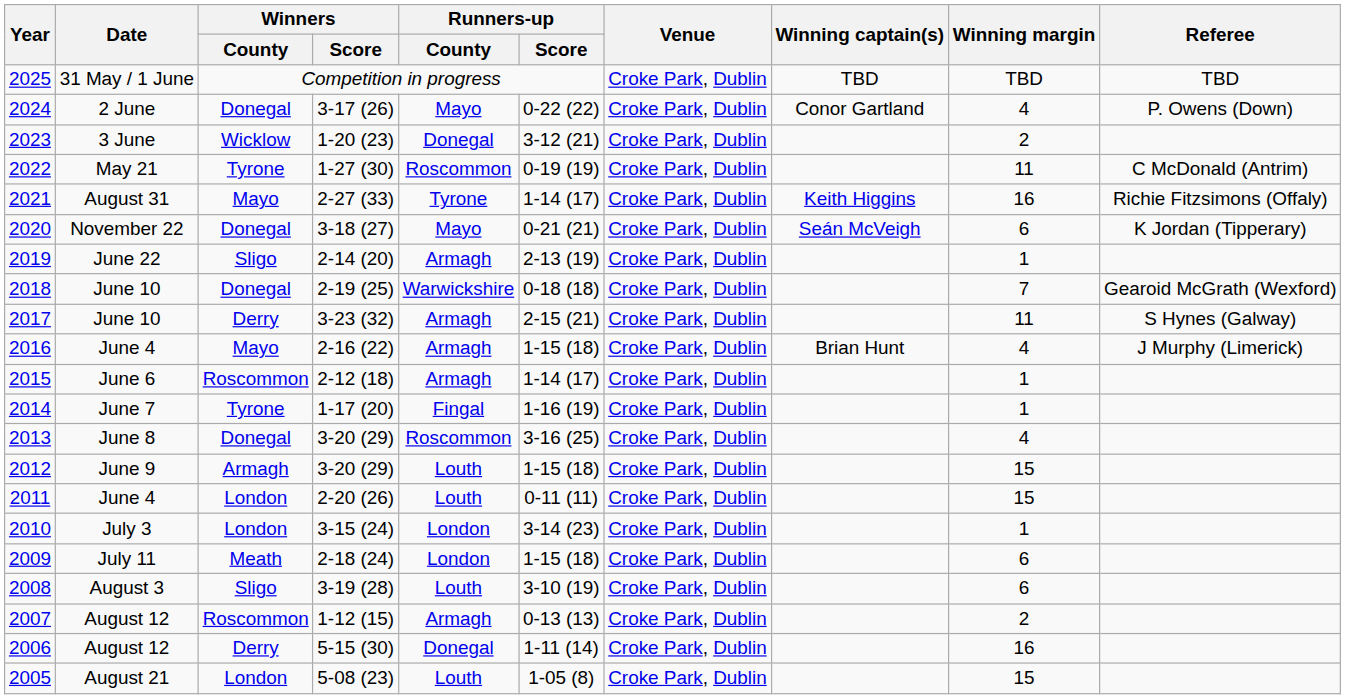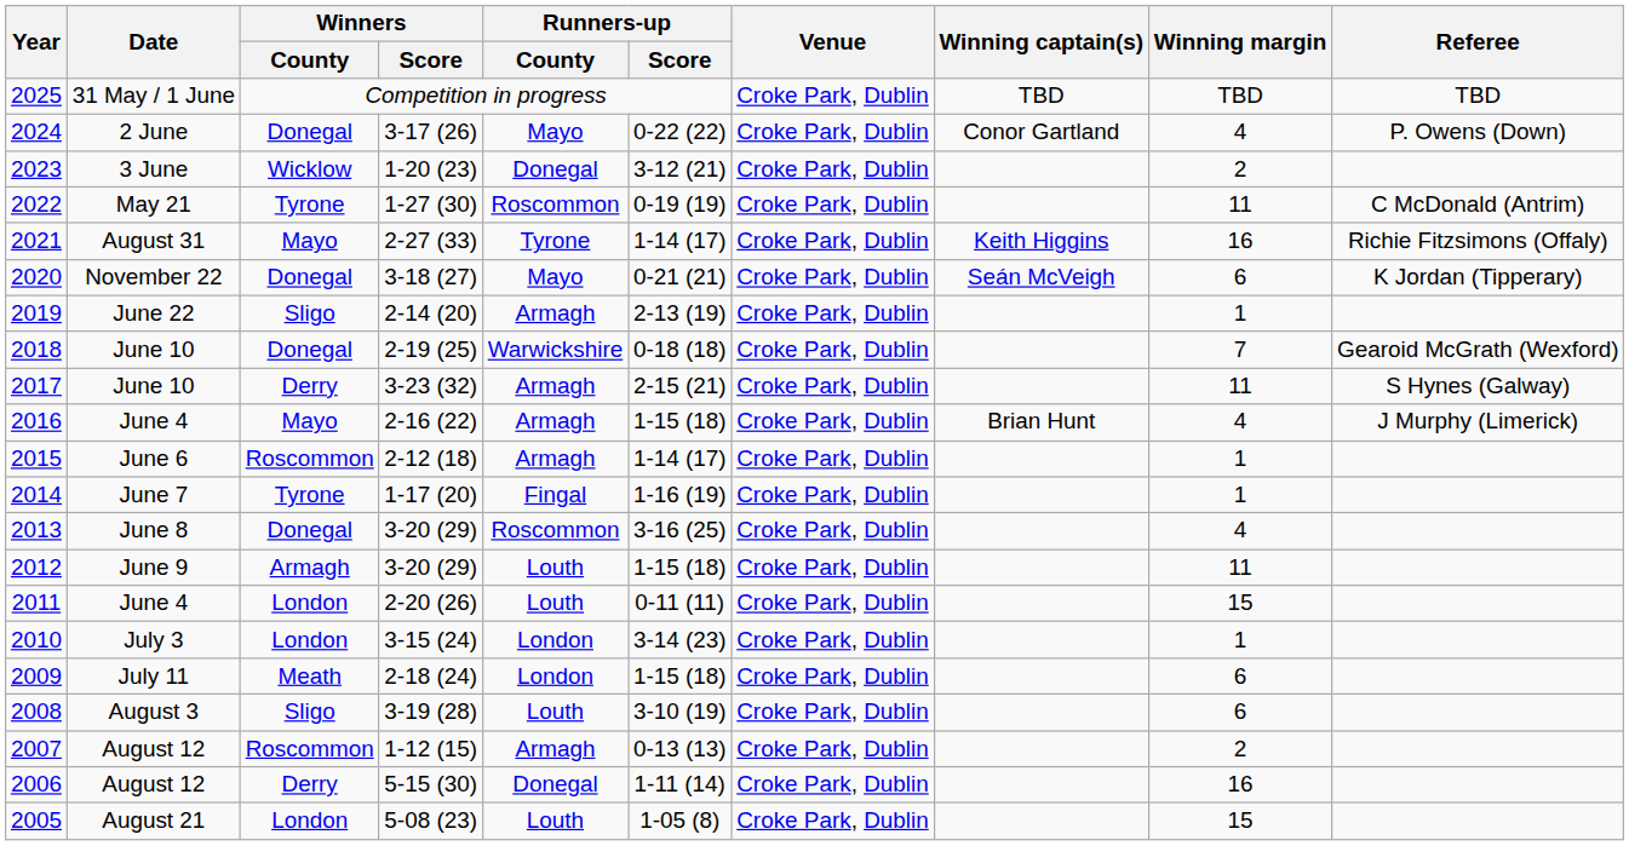2012 | Winning margin: 15 -> 11
